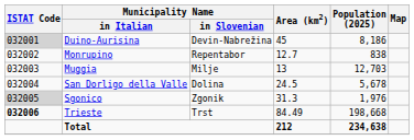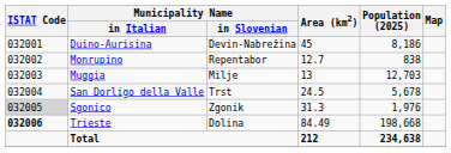Duino-Aurisina | ISTAT Code: lightgrey background -> no background
San Dorligo della Valle | Municipality Name / in Slovenian: Dolina -> Trst
Trieste | Municipality Name / in Slovenian: Trst -> Dolina
